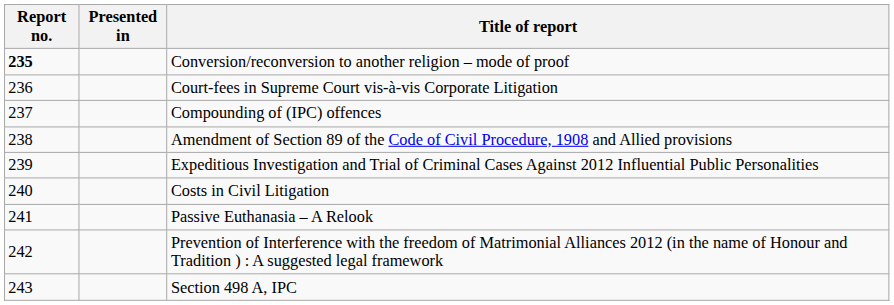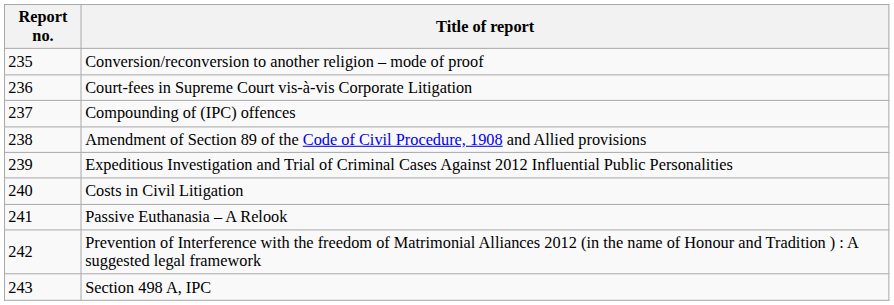- column: Presented in
Conversion/reconversion to another religion – mode of proof | Report no.: bold -> normal
